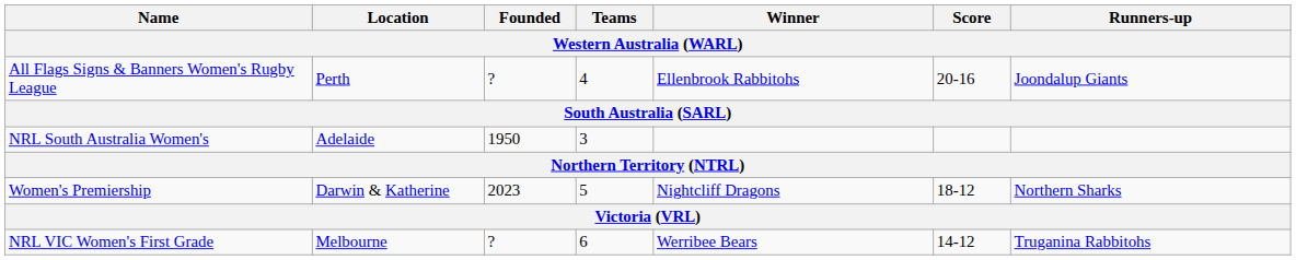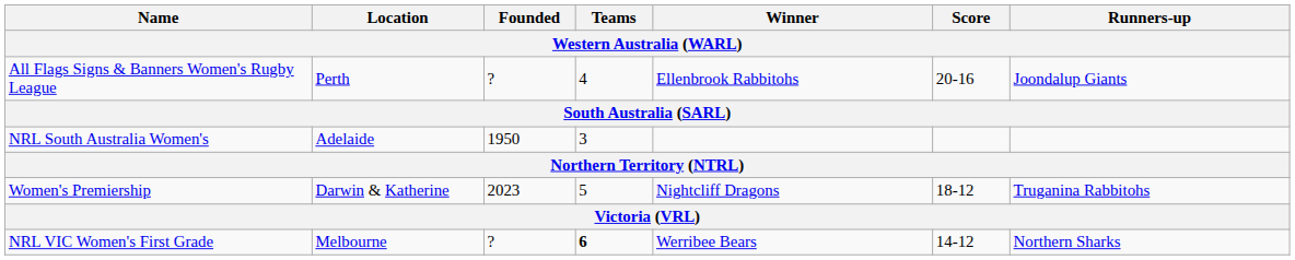Women's Premiership | Runners-up: Northern Sharks -> Truganina Rabbitohs
NRL VIC Women's First Grade | Teams: normal -> bold
NRL VIC Women's First Grade | Runners-up: Truganina Rabbitohs -> Northern Sharks
